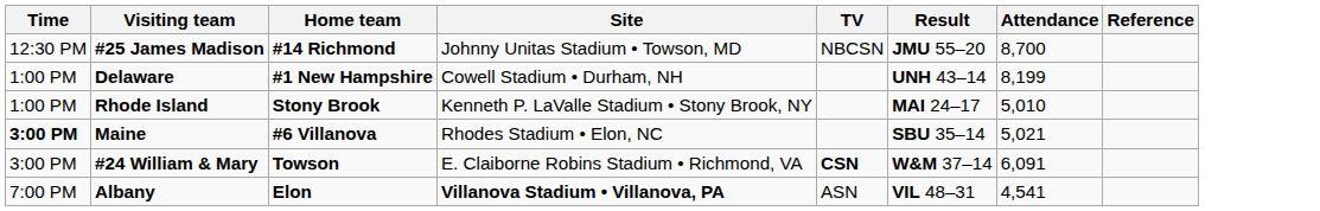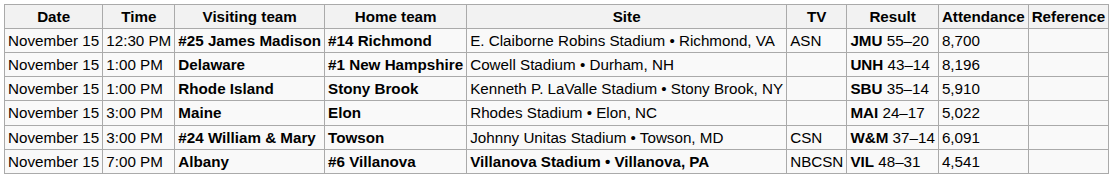+ column: Date | November 15 | November 15 | November 15 | November 15 | November 15 | November 15
#25 James Madison | Site: Johnny Unitas Stadium • Towson, MD -> E. Claiborne Robins Stadium • Richmond, VA
#25 James Madison | TV: NBCSN -> ASN
Delaware | Attendance: 8,199 -> 8,196
Rhode Island | Result: MAI 24–17 -> SBU 35–14
Rhode Island | Attendance: 5,010 -> 5,910
Maine | Time: bold -> normal
Maine | Home team: #6 Villanova -> Elon
Maine | Result: SBU 35–14 -> MAI 24–17
Maine | Attendance: 5,021 -> 5,022
#24 William & Mary | Site: E. Claiborne Robins Stadium • Richmond, VA -> Johnny Unitas Stadium • Towson, MD
#24 William & Mary | TV: bold -> normal
Albany | Home team: Elon -> #6 Villanova
Albany | TV: ASN -> NBCSN
